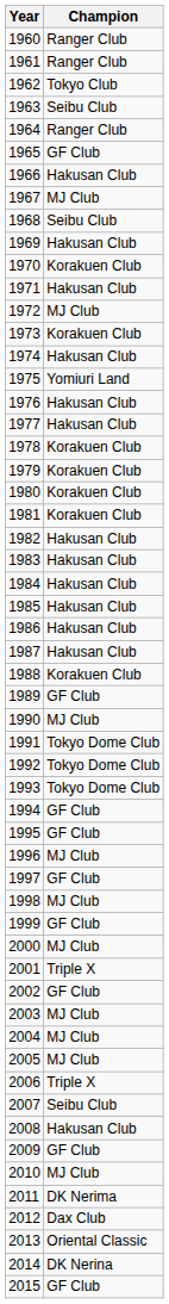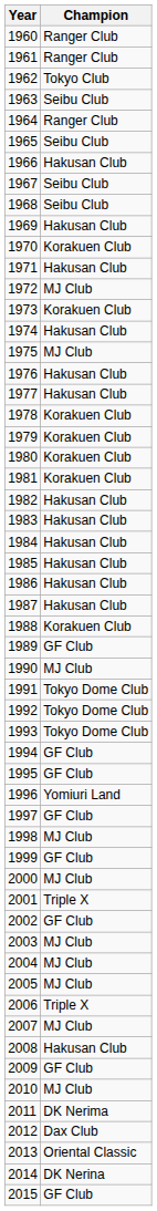1965 | Champion: GF Club -> Seibu Club
1967 | Champion: MJ Club -> Seibu Club
1975 | Champion: Yomiuri Land -> MJ Club
1996 | Champion: MJ Club -> Yomiuri Land
2007 | Champion: Seibu Club -> MJ Club
